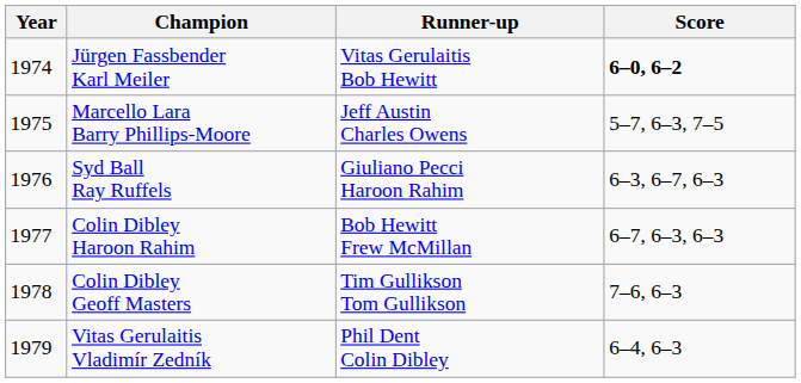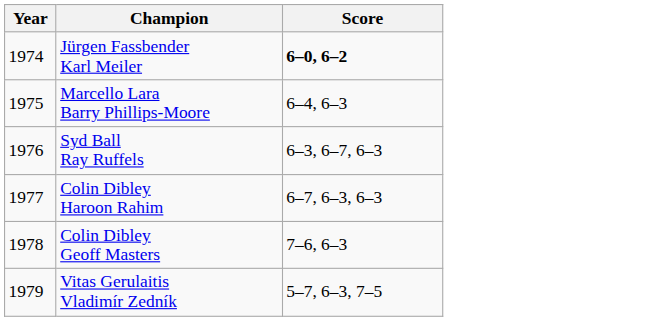- column: Runner-up | Vitas Gerulaitis Bob Hewitt | Jeff Austin Charles Owens | Giuliano Pecci Haroon Rahim | Bob Hewitt Frew McMillan | Tim Gullikson Tom Gullikson | Phil Dent Colin Dibley
Marcello Lara Barry Phillips-Moore | Score: 5–7, 6–3, 7–5 -> 6–4, 6–3
Vitas Gerulaitis Vladimír Zedník | Score: 6–4, 6–3 -> 5–7, 6–3, 7–5
